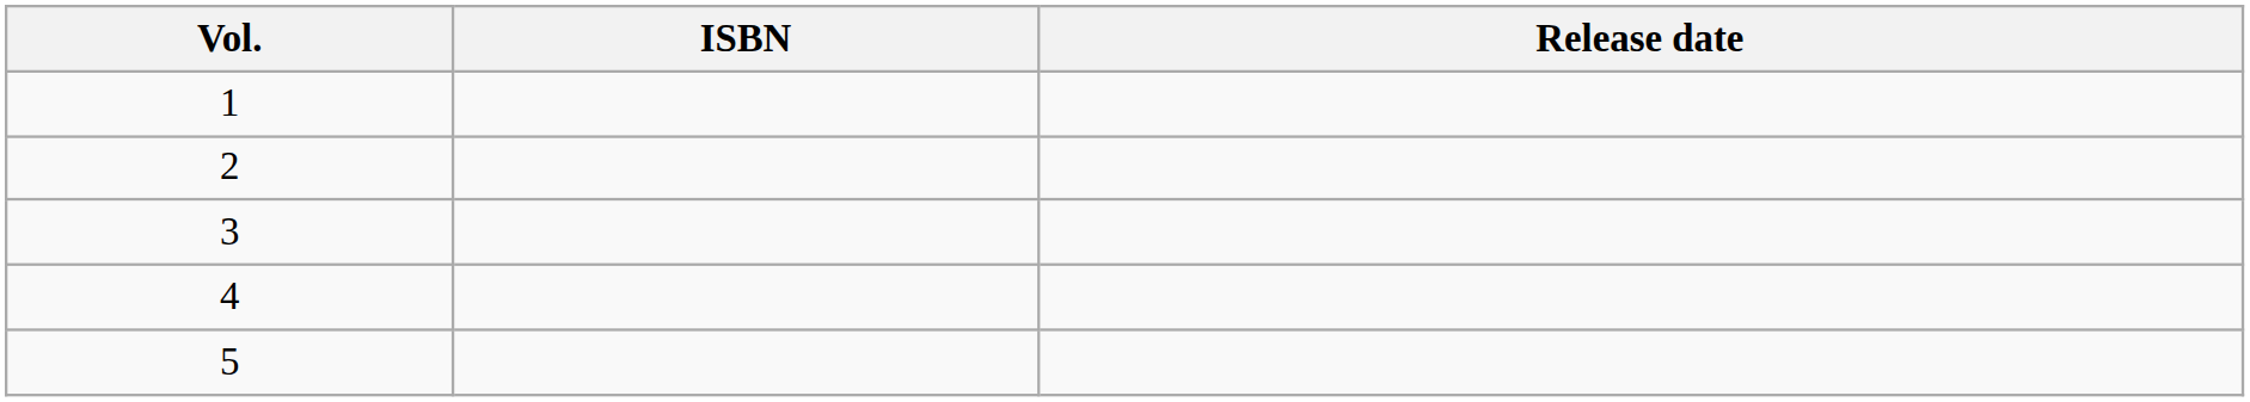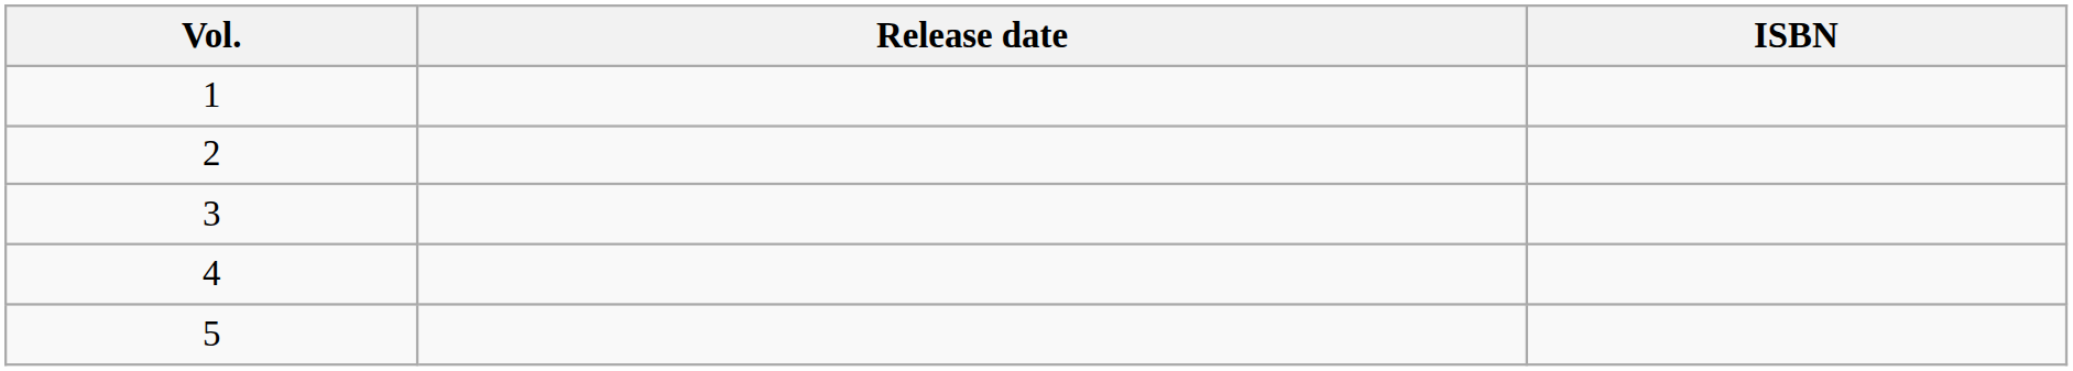columns swapped: Release date <-> ISBN
